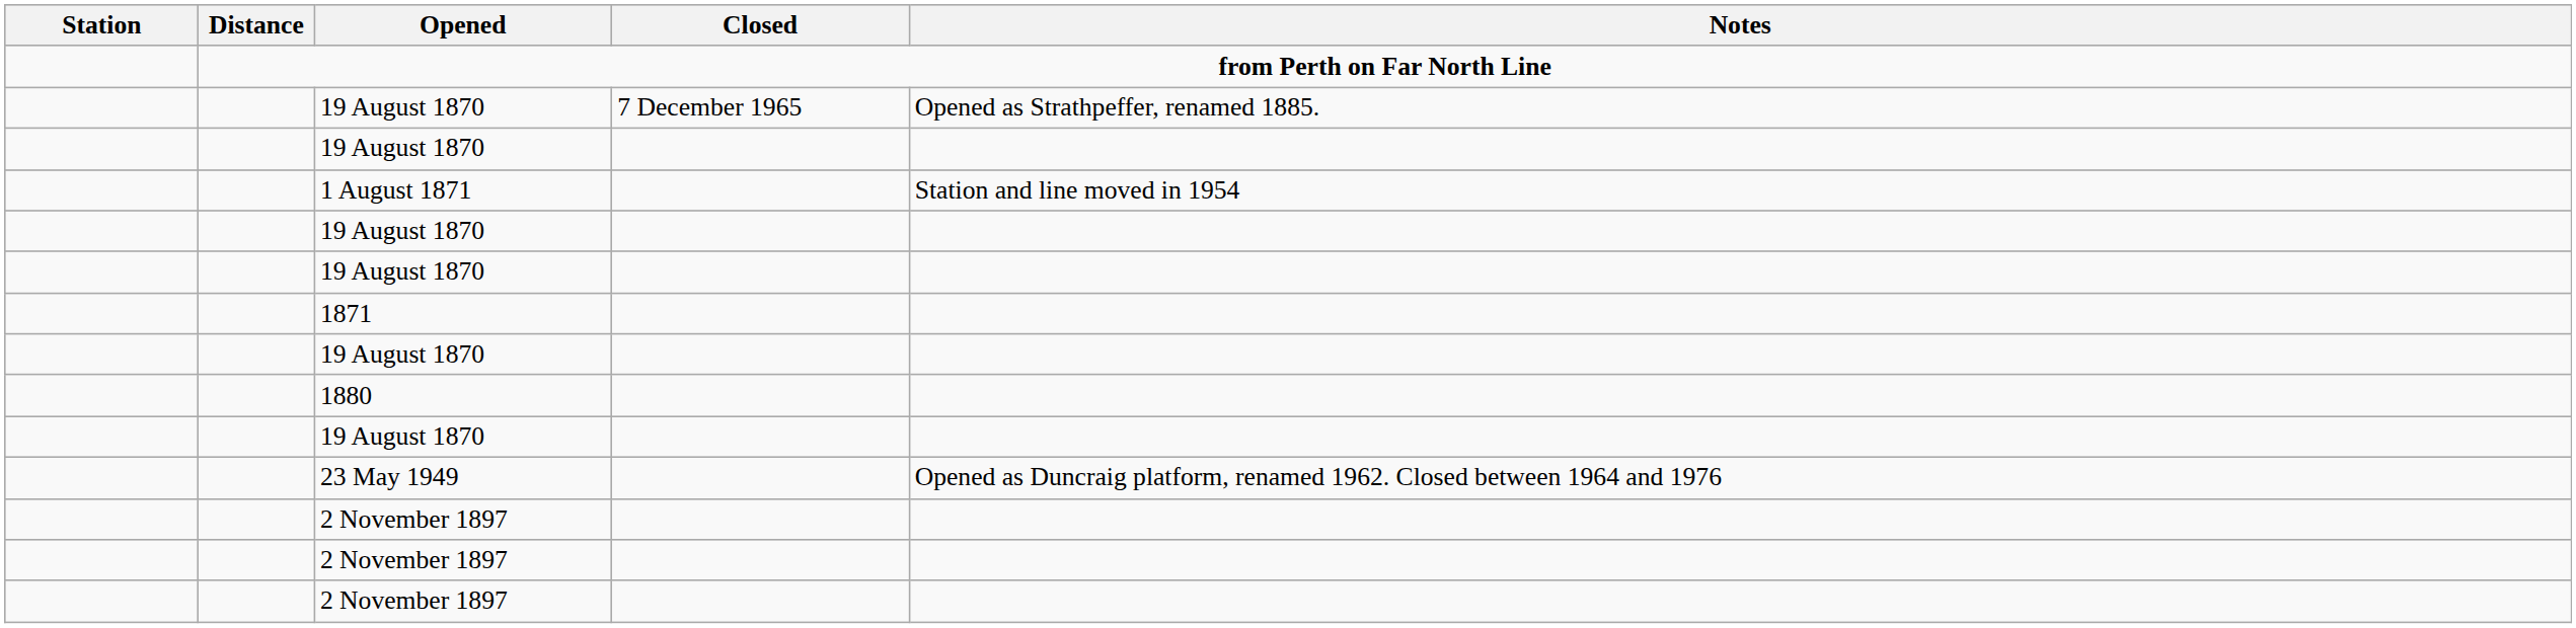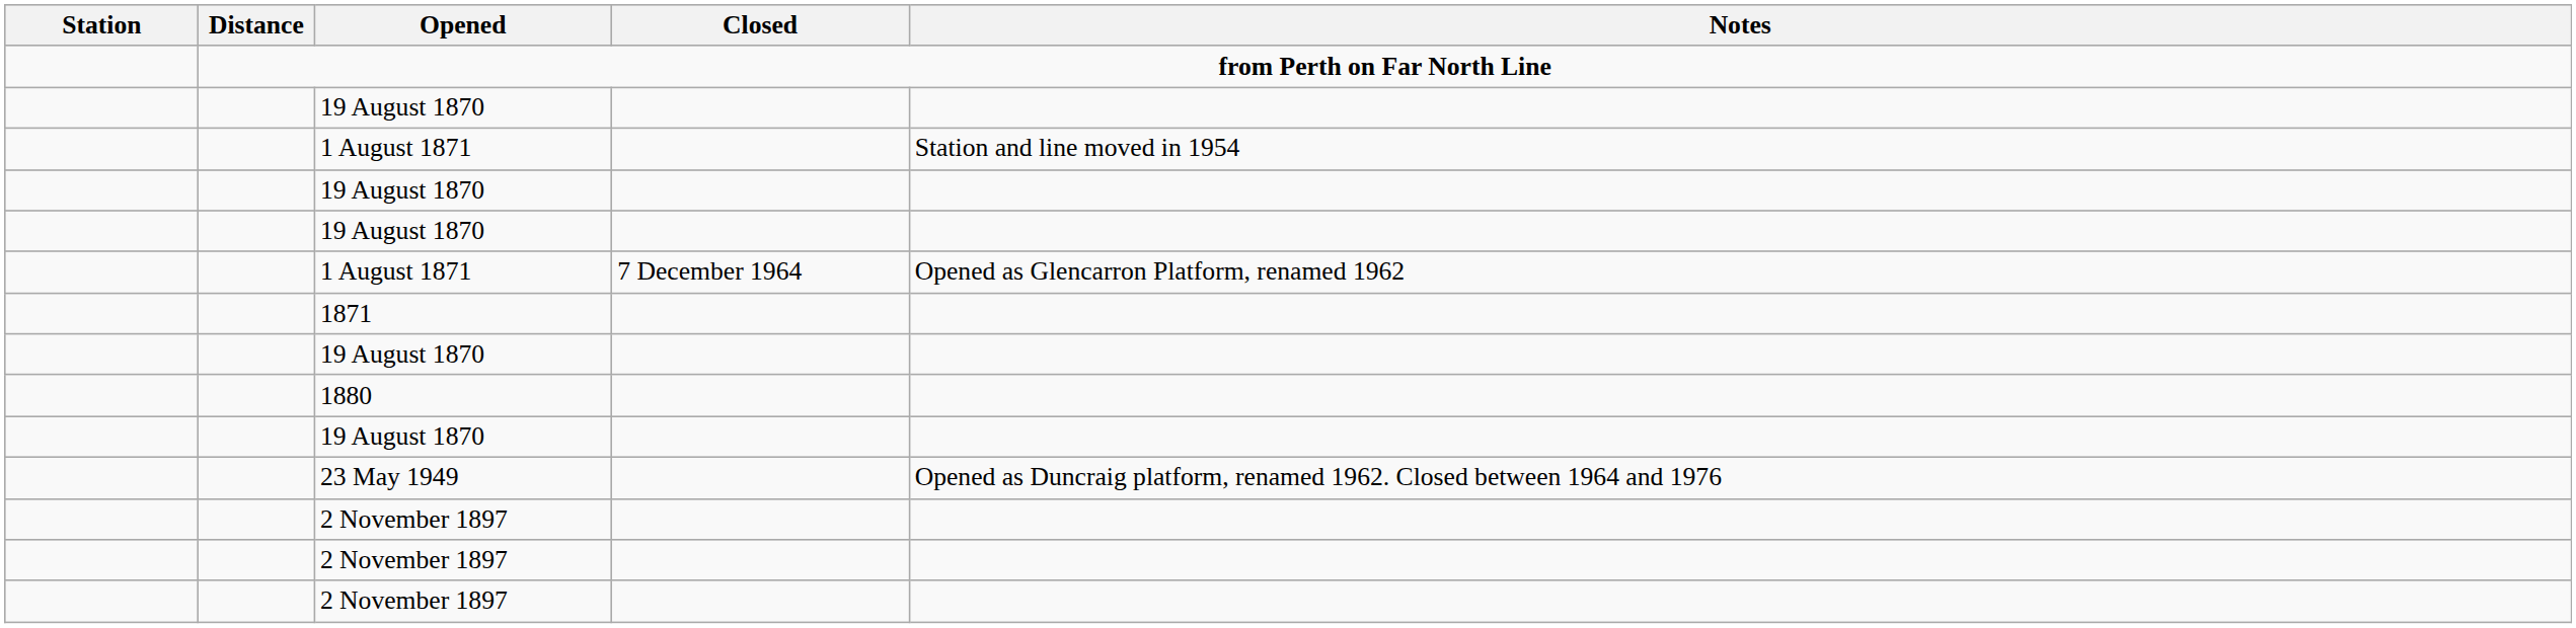- row: 19 August 1870 | 7 December 1965 | Opened as Strathpeffer, renamed 1885.
+ row: 1 August 1871 | 7 December 1964 | Opened as Glencarron Platform, renamed 1962
